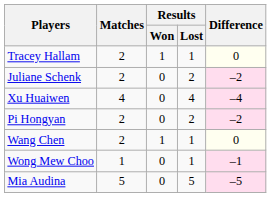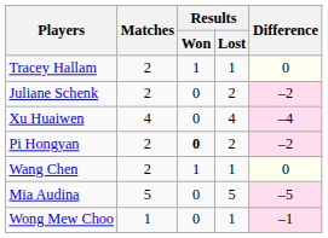Pi Hongyan | Results / Won: normal -> bold
rows swapped: Wong Mew Choo <-> Mia Audina
